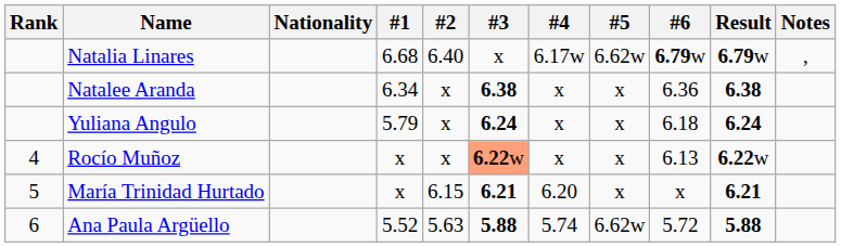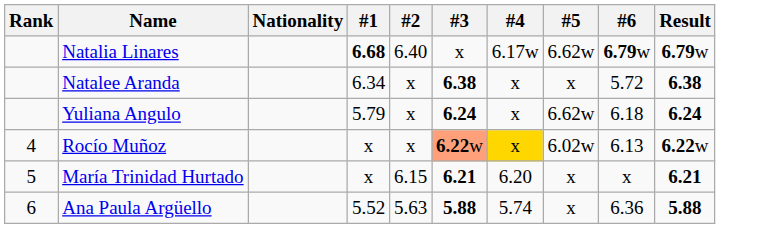- column: Notes | ,
Natalia Linares | #1: normal -> bold
Natalee Aranda | #6: 6.36 -> 5.72
Yuliana Angulo | #5: x -> 6.62w
Rocío Muñoz | #4: no background -> gold background
Rocío Muñoz | #5: x -> 6.02w
Ana Paula Argüello | #5: 6.62w -> x
Ana Paula Argüello | #6: 5.72 -> 6.36
